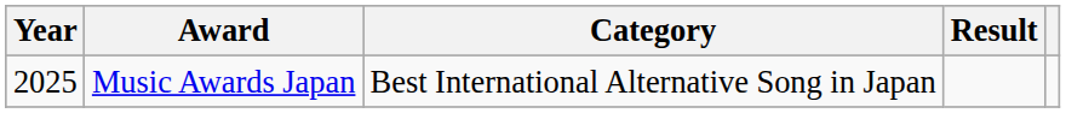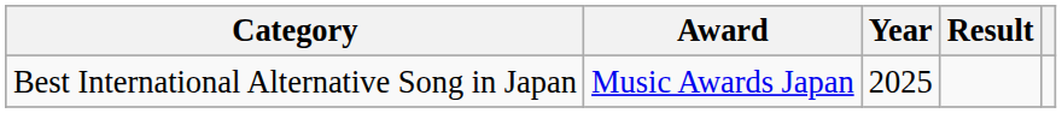columns swapped: Year <-> Category
